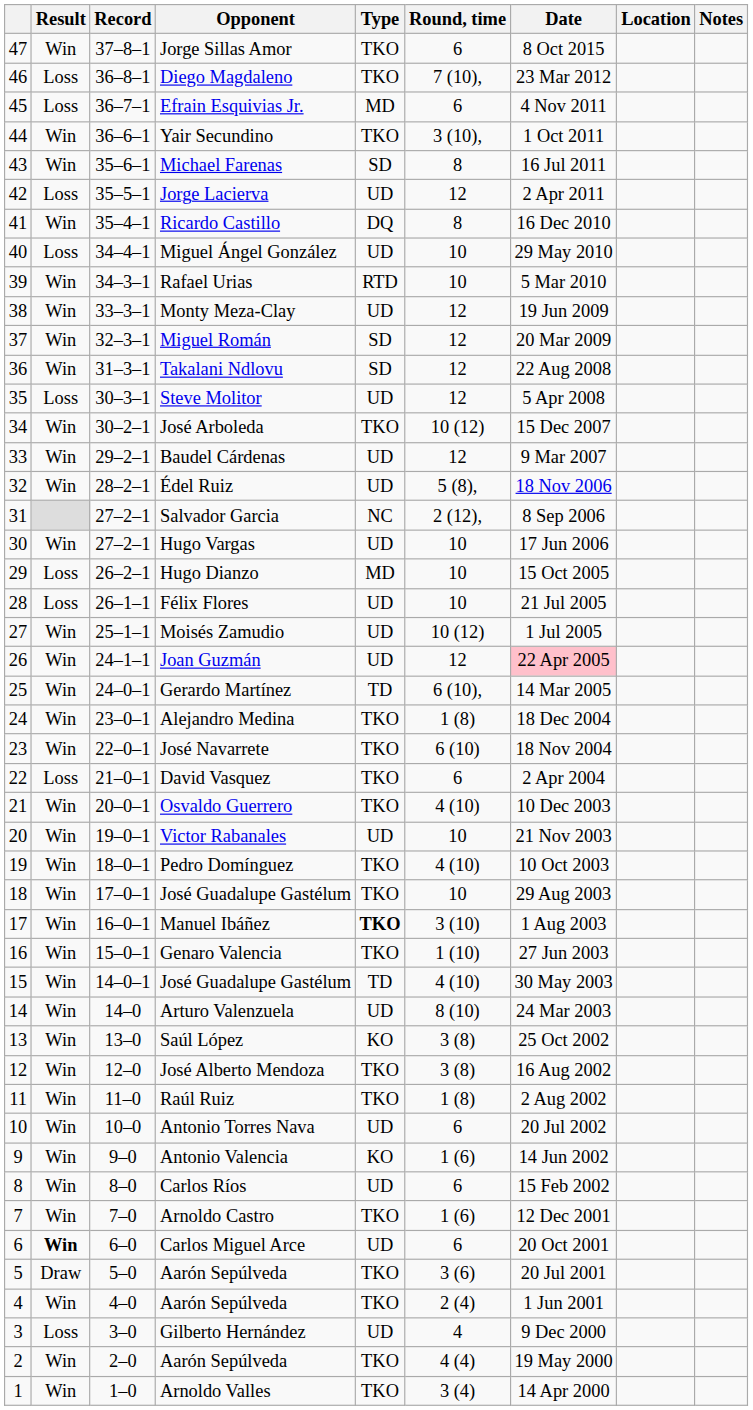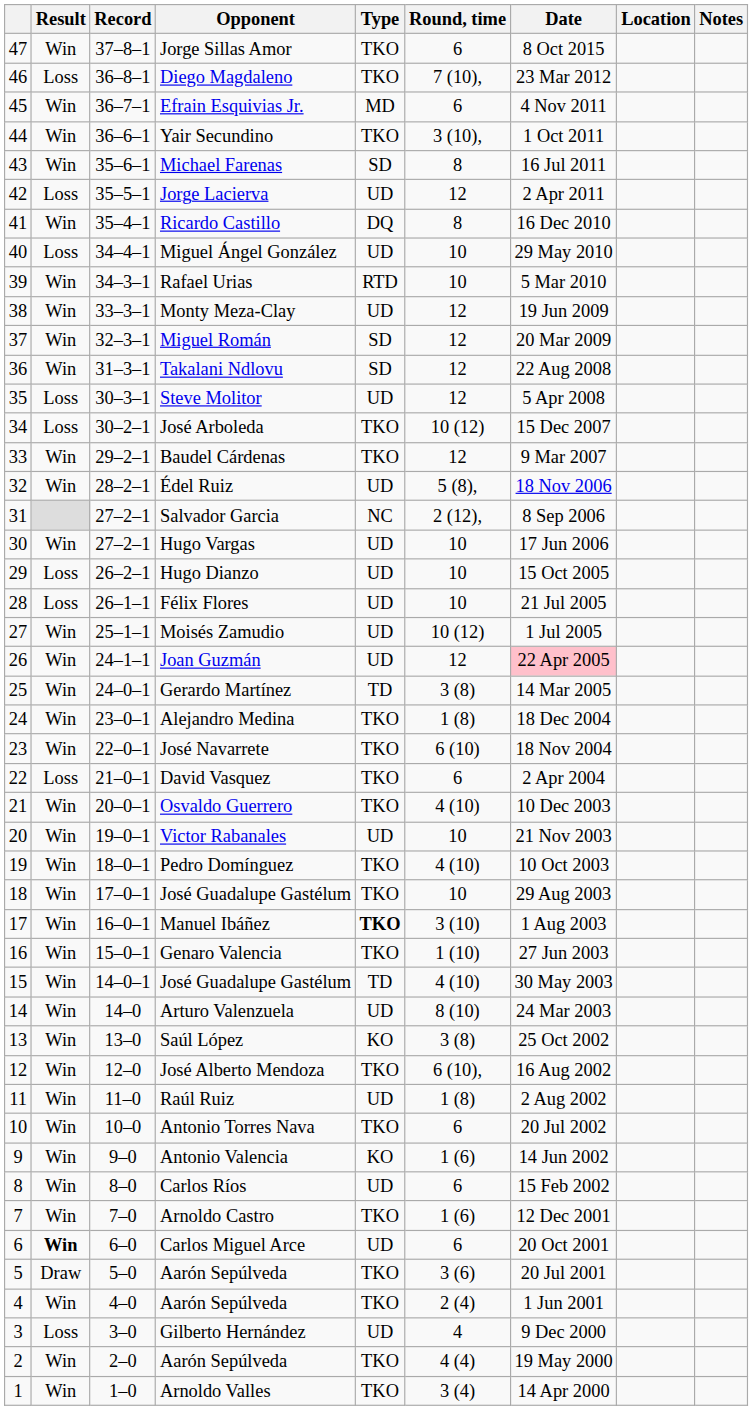Efrain Esquivias Jr. | Result: Loss -> Win
José Arboleda | Result: Win -> Loss
Baudel Cárdenas | Type: UD -> TKO
Hugo Dianzo | Type: MD -> UD
Gerardo Martínez | Round, time: 6 (10), -> 3 (8)
José Alberto Mendoza | Round, time: 3 (8) -> 6 (10),
Raúl Ruiz | Type: TKO -> UD
Antonio Torres Nava | Type: UD -> TKO
